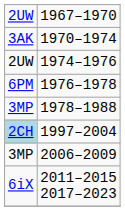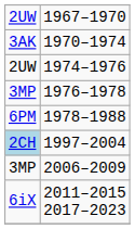1976–1978 | column 1: 6PM -> 3MP
1978–1988 | column 1: 3MP -> 6PM
